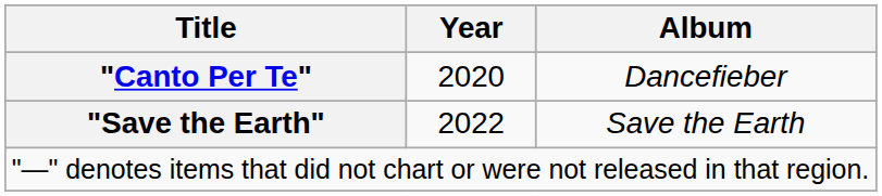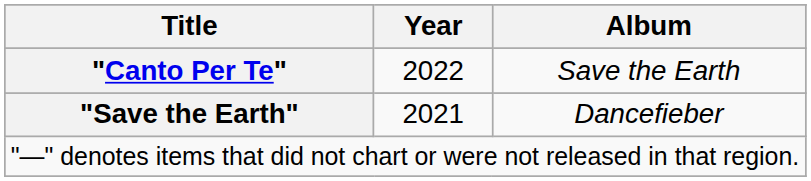"Canto Per Te" | Year: 2020 -> 2022
"Canto Per Te" | Album: Dancefieber -> Save the Earth
"Save the Earth" | Year: 2022 -> 2021
"Save the Earth" | Album: Save the Earth -> Dancefieber
